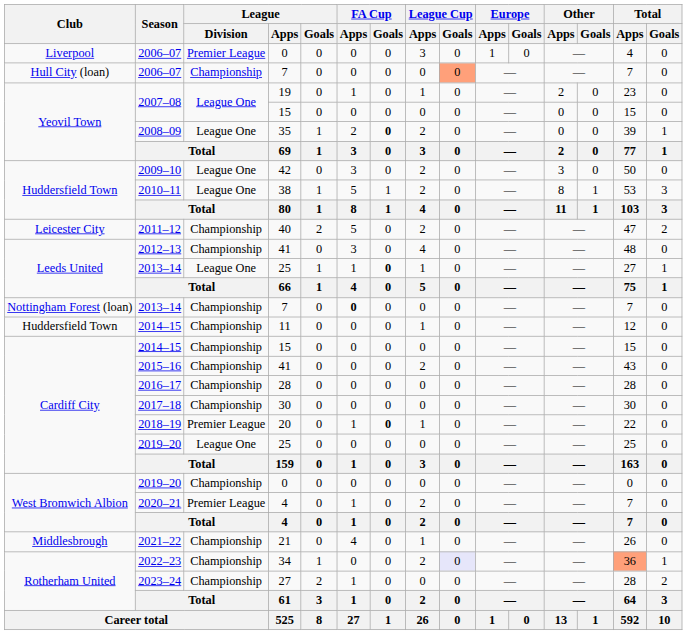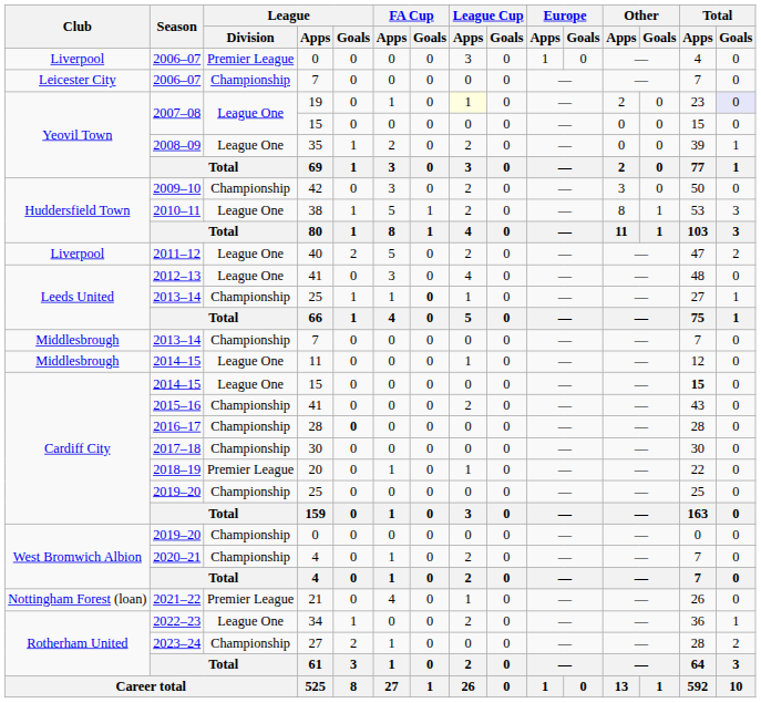2006–07 / 7 | Club: Hull City (loan) -> Leicester City
2006–07 / 7 | League Cup / Goals: lightsalmon background -> no background
2007–08 / 19 | League Cup / Apps: no background -> lightyellow background
2007–08 / 19 | Total / Goals: no background -> lavender background
2008–09 | FA Cup / Goals: bold -> normal
2009–10 | League / Division: League One -> Championship
2011–12 | Club: Leicester City -> Liverpool
2011–12 | League / Division: Championship -> League One
2012–13 | League / Division: Championship -> League One
2013–14 / 25 | League / Division: League One -> Championship
2013–14 / 7 | Club: Nottingham Forest (loan) -> Middlesbrough
2013–14 / 7 | FA Cup / Apps: bold -> normal
2014–15 / 11 | Club: Huddersfield Town -> Middlesbrough
2014–15 / 11 | League / Division: Championship -> League One
2014–15 / 15 | League / Division: Championship -> League One
2014–15 / 15 | Total / Apps: normal -> bold
2016–17 | League / Goals: normal -> bold
2018–19 | FA Cup / Goals: bold -> normal
2019–20 / 25 | League / Division: League One -> Championship
2020–21 | League / Division: Premier League -> Championship
2021–22 | Club: Middlesbrough -> Nottingham Forest (loan)
2021–22 | League / Division: Championship -> Premier League
2022–23 | League / Division: Championship -> League One
2022–23 | League Cup / Goals: lavender background -> no background
2022–23 | Total / Apps: lightsalmon background -> no background
